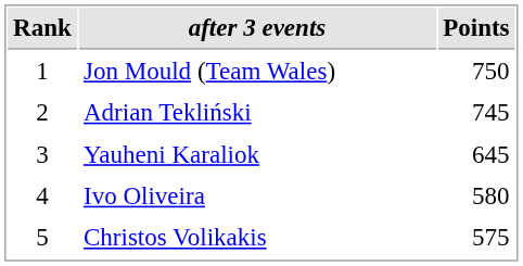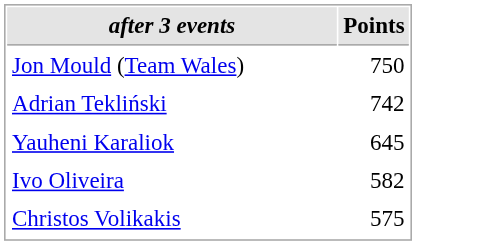- column: Rank | 1 | 2 | 3 | 4 | 5
Adrian Tekliński | Points: 745 -> 742
Ivo Oliveira | Points: 580 -> 582
